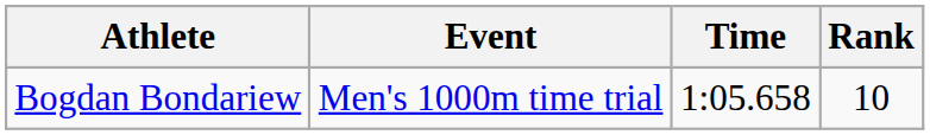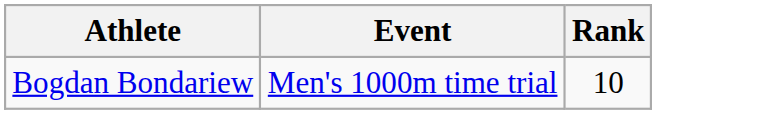- column: Time | 1:05.658
